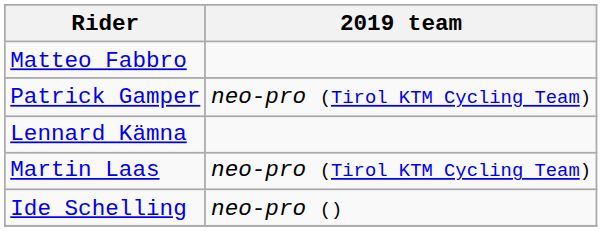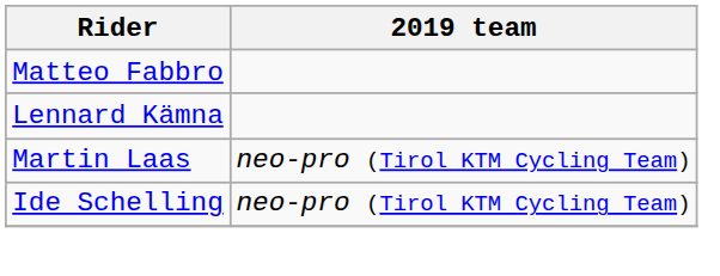- row: Patrick Gamper | neo-pro (Tirol KTM Cycling Team)
Ide Schelling | 2019 team: neo-pro () -> neo-pro (Tirol KTM Cycling Team)
